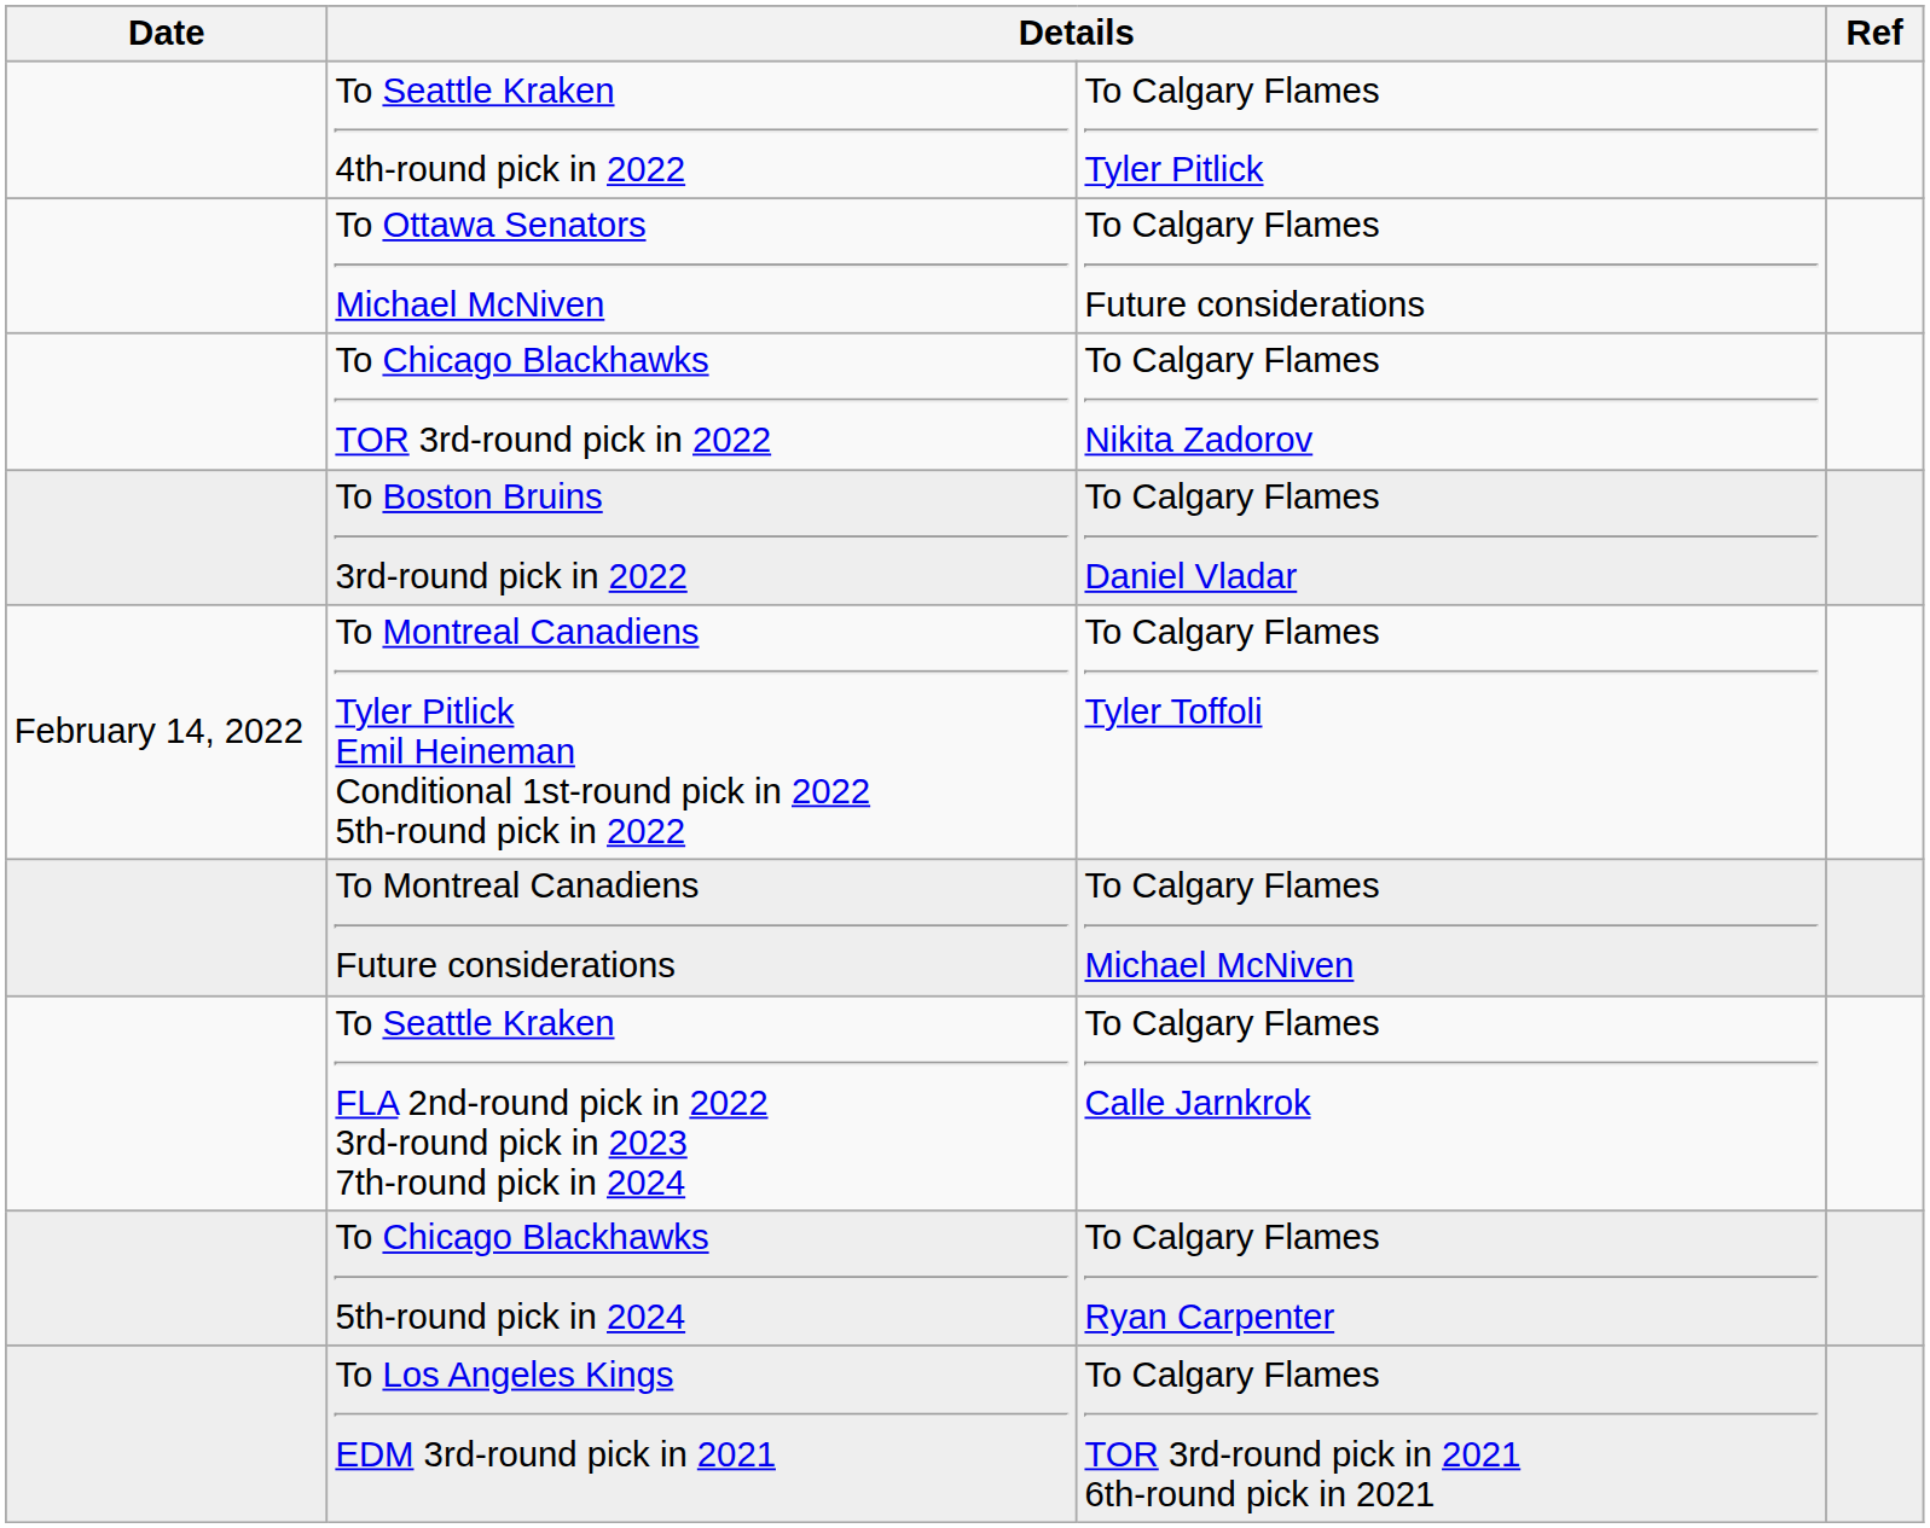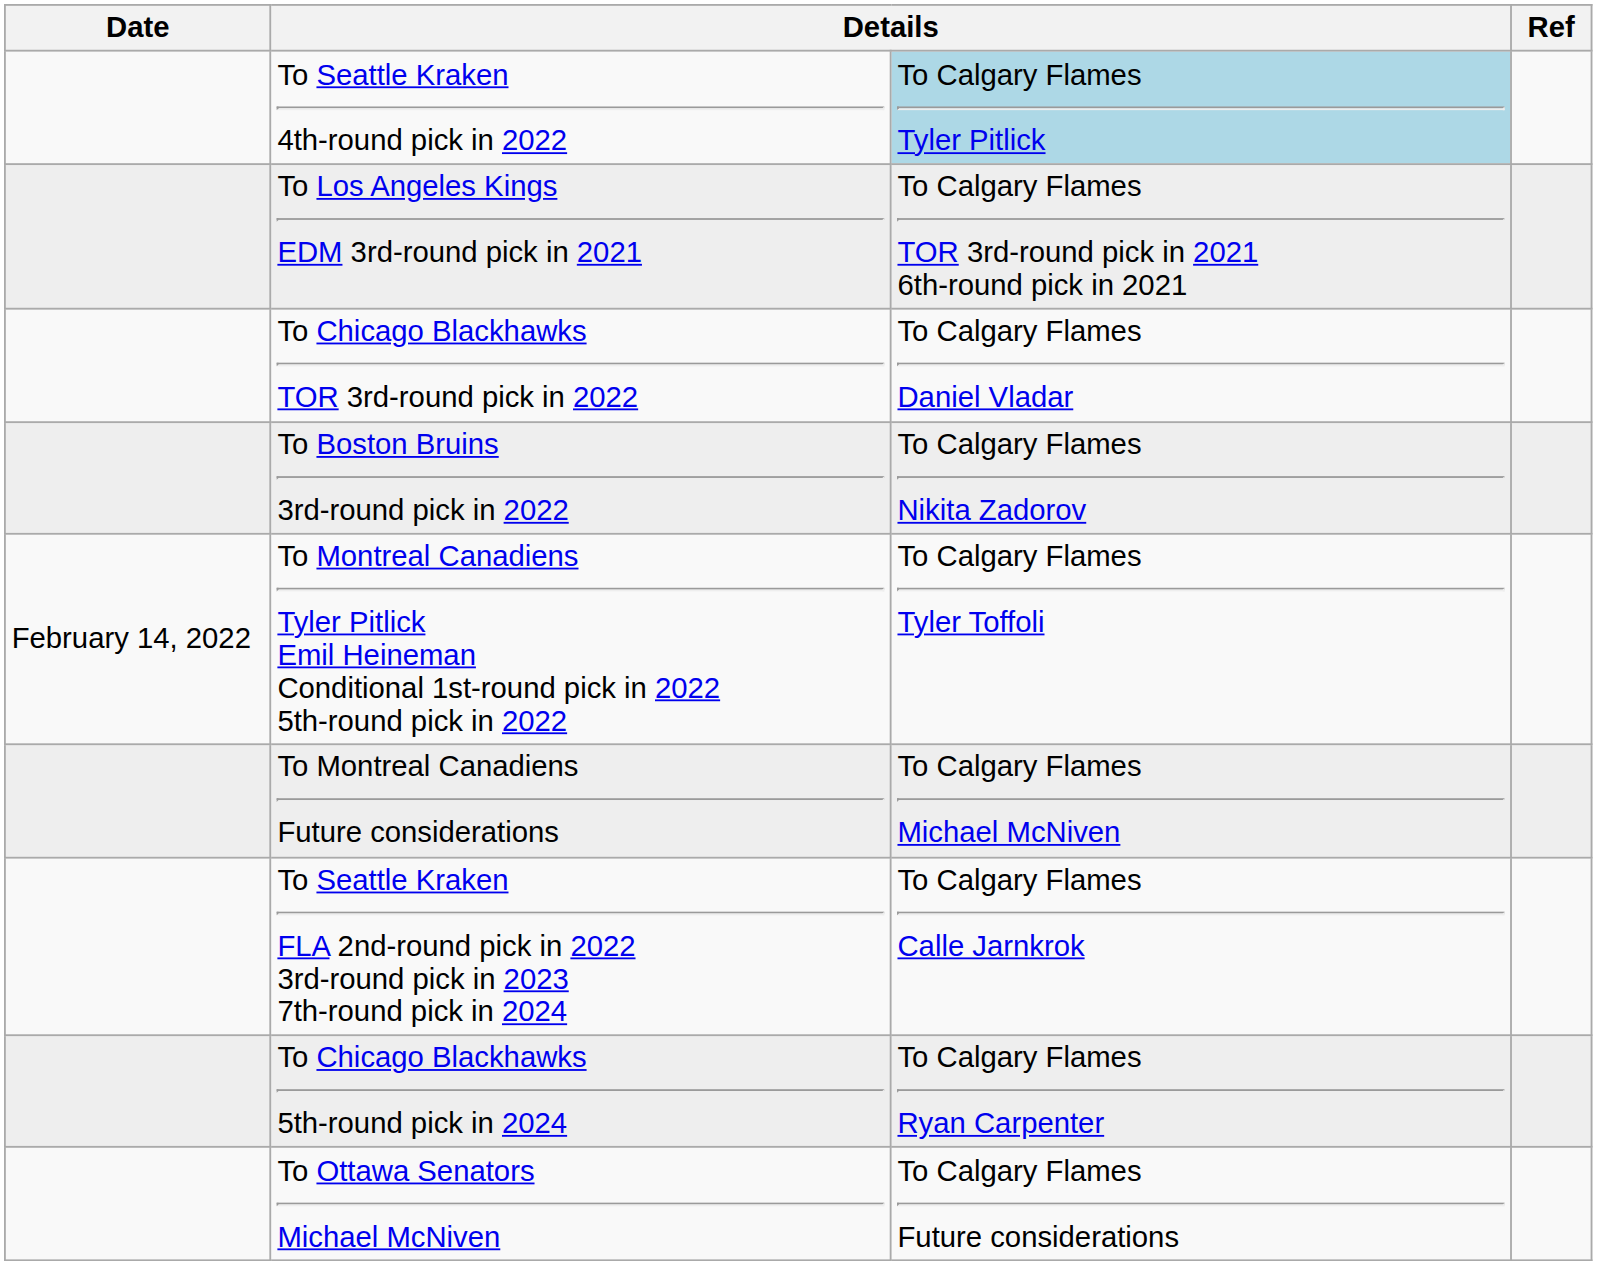To Seattle Kraken 4th-round pick in 2022 | column 3: no background -> lightblue background
rows swapped: To Los Angeles Kings EDM 3rd-round pick in 2021 <-> To Ottawa Senators Michael McNiven
To Chicago Blackhawks TOR 3rd-round pick in 2022 | column 3: To Calgary Flames Nikita Zadorov -> To Calgary Flames Daniel Vladar
To Boston Bruins 3rd-round pick in 2022 | column 3: To Calgary Flames Daniel Vladar -> To Calgary Flames Nikita Zadorov
